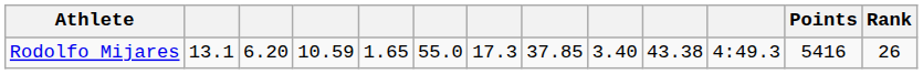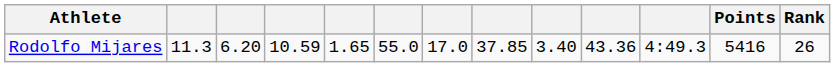Rodolfo Mijares | column 2: 13.1 -> 11.3
Rodolfo Mijares | column 7: 17.3 -> 17.0
Rodolfo Mijares | column 10: 43.38 -> 43.36
